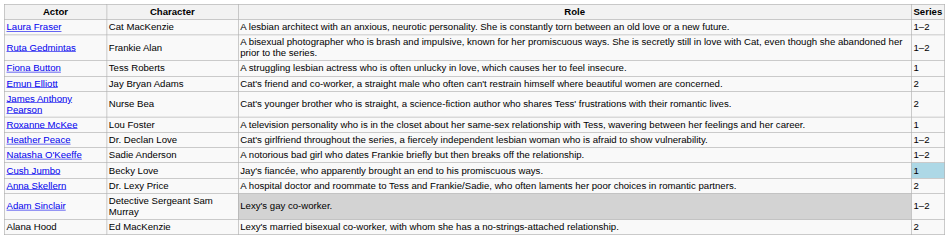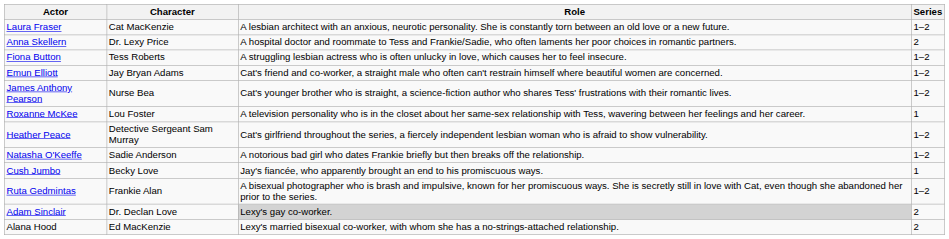rows swapped: Ruta Gedmintas <-> Anna Skellern
Fiona Button | Series: 1 -> 1–2
Emun Elliott | Series: 2 -> 1–2
James Anthony Pearson | Series: 2 -> 1–2
Heather Peace | Character: Dr. Declan Love -> Detective Sergeant Sam Murray
Cush Jumbo | Series: lightblue background -> no background
Adam Sinclair | Character: Detective Sergeant Sam Murray -> Dr. Declan Love
Adam Sinclair | Series: 1–2 -> 2
